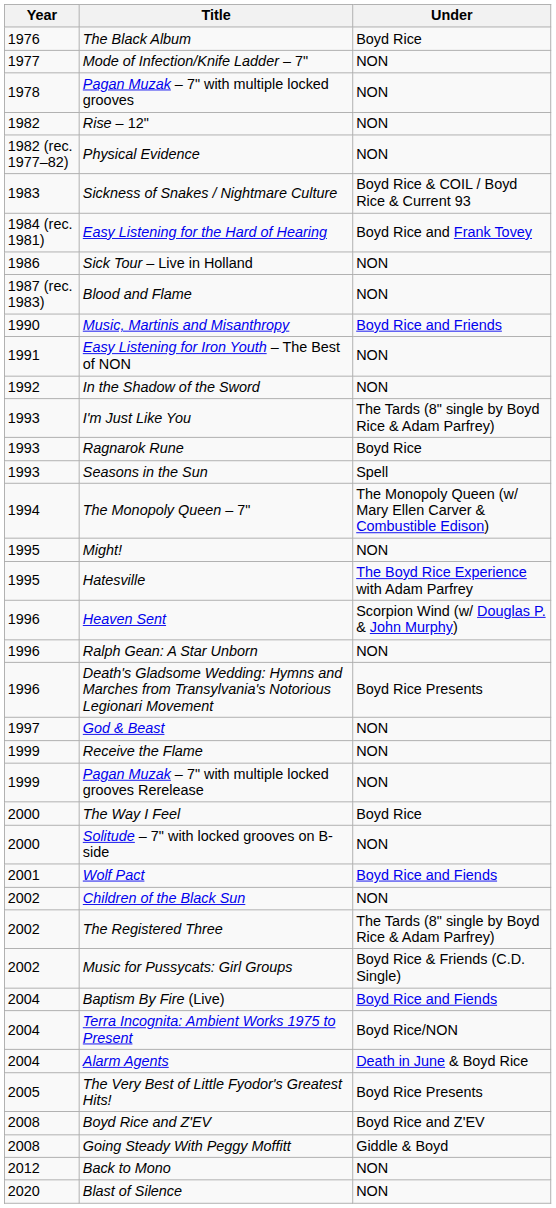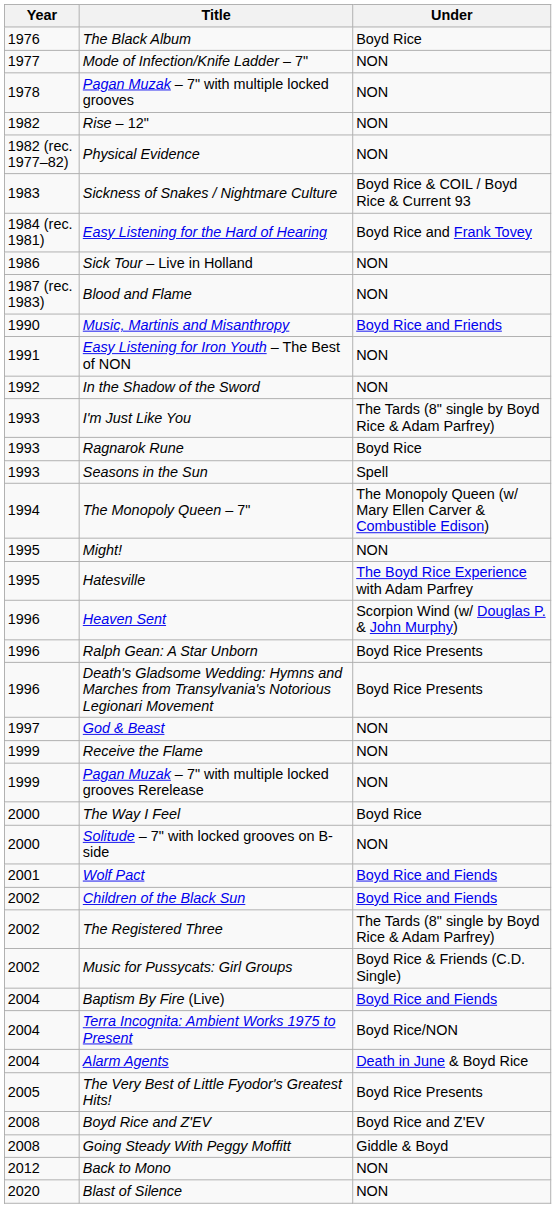Ralph Gean: A Star Unborn | Under: NON -> Boyd Rice Presents
Children of the Black Sun | Under: NON -> Boyd Rice and Fiends
